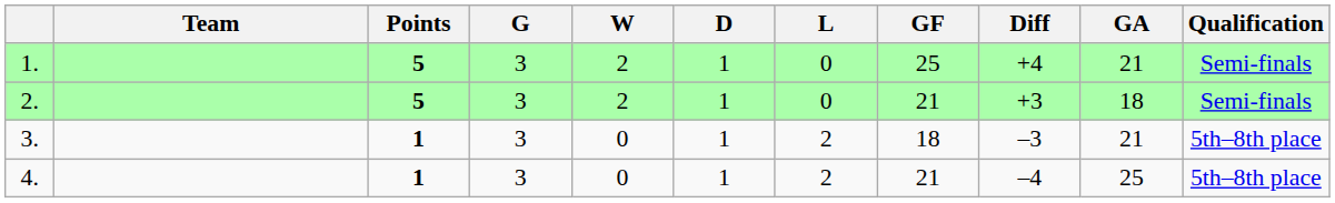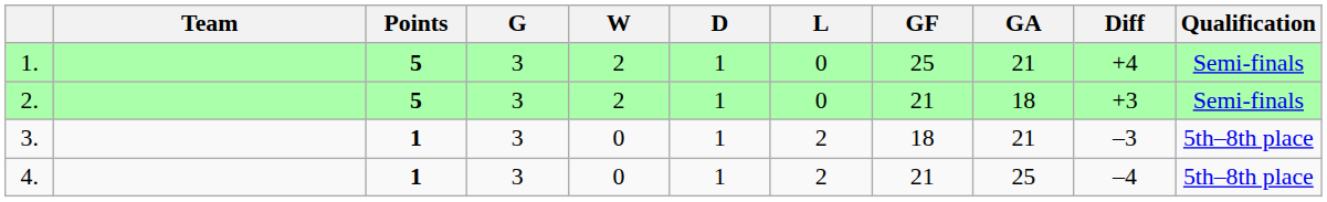columns swapped: GA <-> Diff
